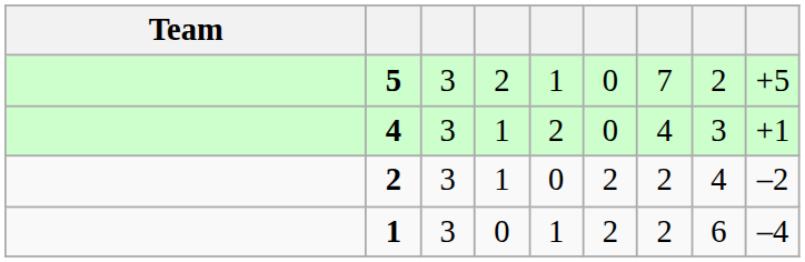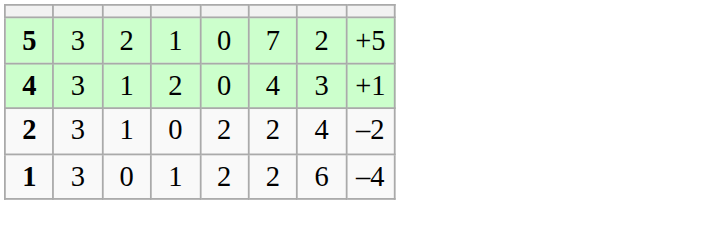- column: Team
